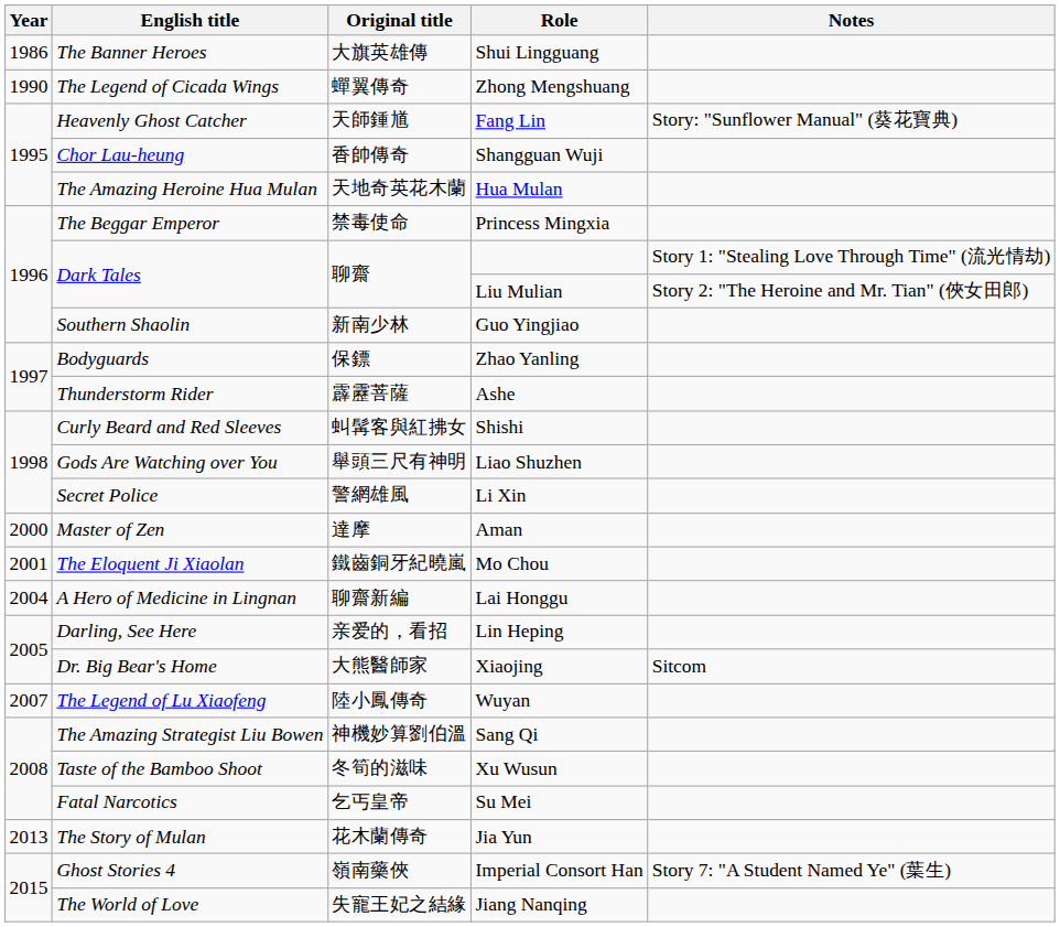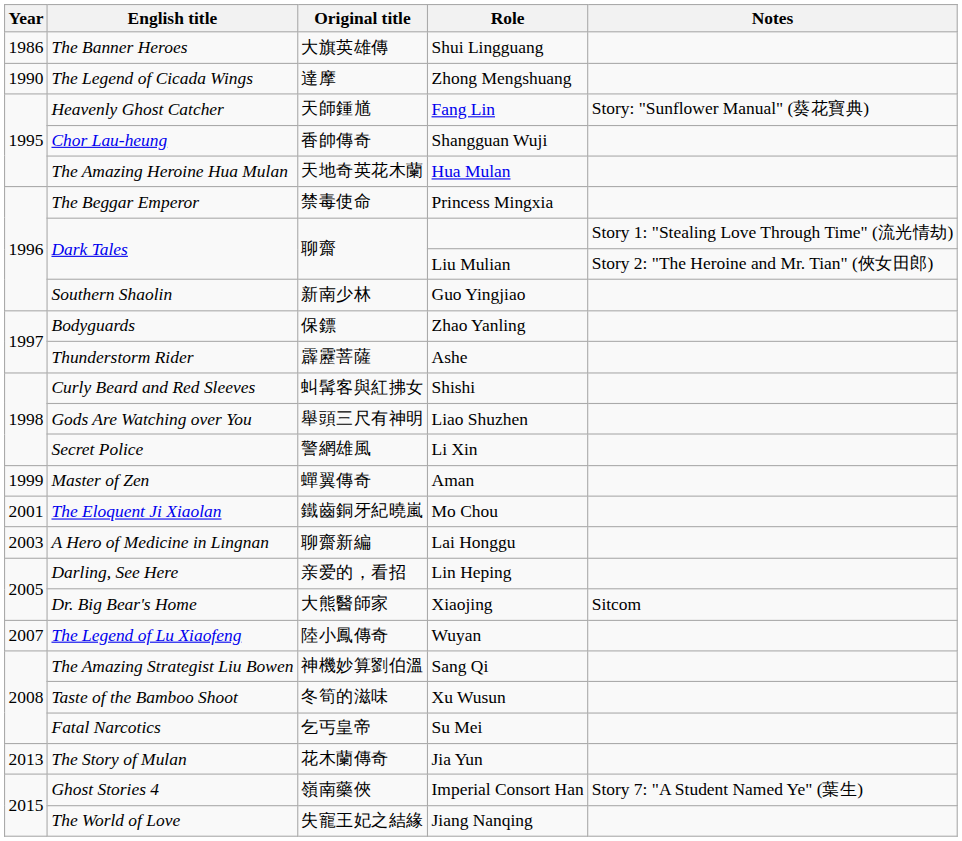Zhong Mengshuang | Original title: 蟬翼傳奇 -> 達摩
Aman | Year: 2000 -> 1999
Aman | Original title: 達摩 -> 蟬翼傳奇
Lai Honggu | Year: 2004 -> 2003
